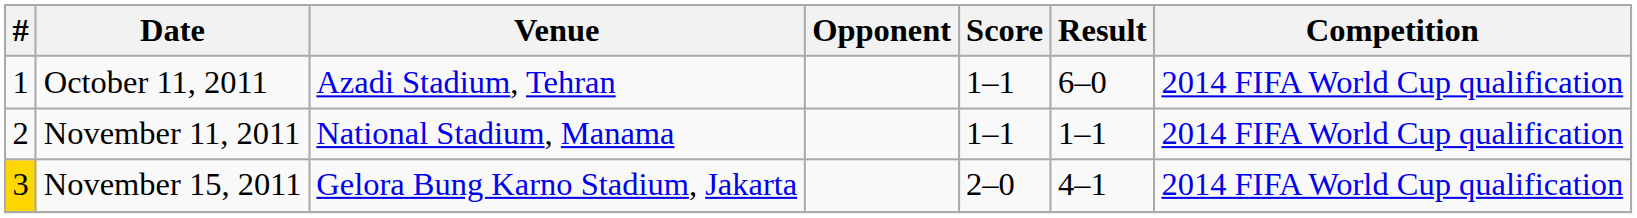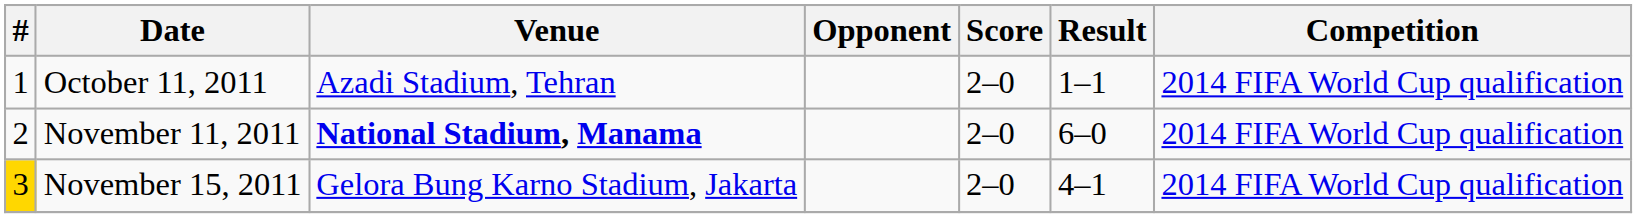October 11, 2011 | Score: 1–1 -> 2–0
October 11, 2011 | Result: 6–0 -> 1–1
November 11, 2011 | Venue: normal -> bold
November 11, 2011 | Score: 1–1 -> 2–0
November 11, 2011 | Result: 1–1 -> 6–0
